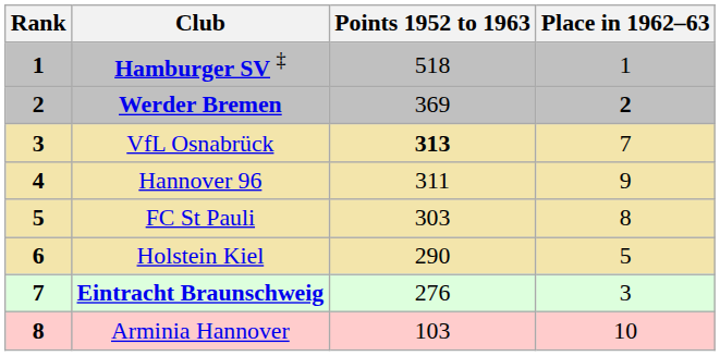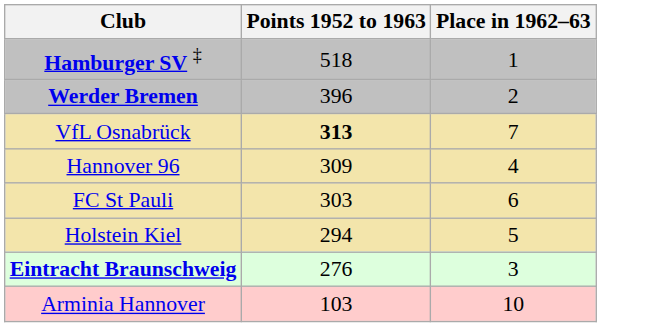- column: Rank | 1 | 2 | 3 | 4 | 5 | 6 | 7 | 8
Werder Bremen | Points 1952 to 1963: 369 -> 396
Werder Bremen | Place in 1962–63: bold -> normal
Hannover 96 | Points 1952 to 1963: 311 -> 309
Hannover 96 | Place in 1962–63: 9 -> 4
FC St Pauli | Place in 1962–63: 8 -> 6
Holstein Kiel | Points 1952 to 1963: 290 -> 294
